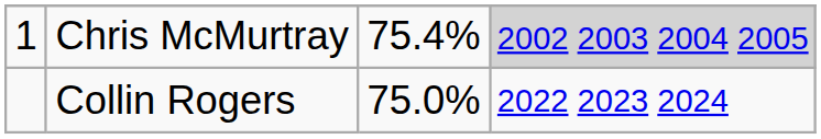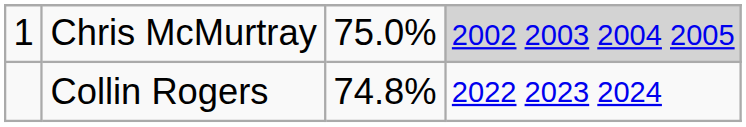Chris McMurtray | column 3: 75.4% -> 75.0%
Collin Rogers | column 3: 75.0% -> 74.8%
